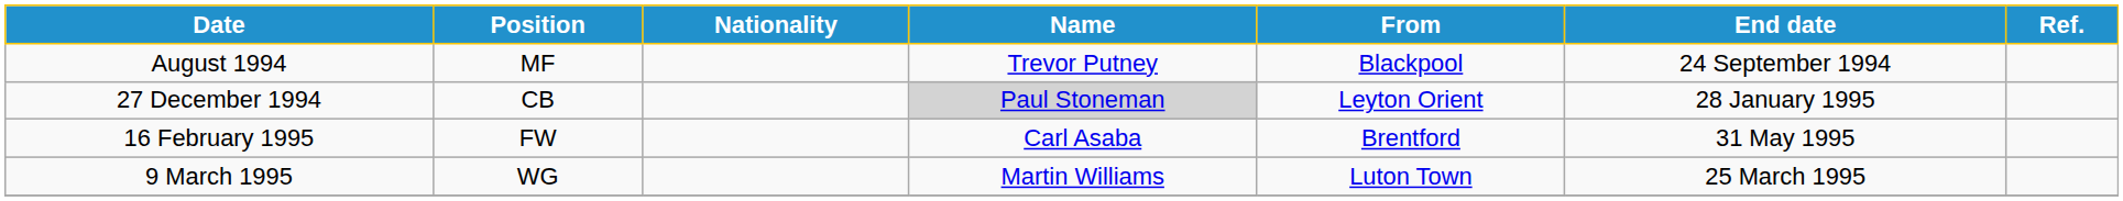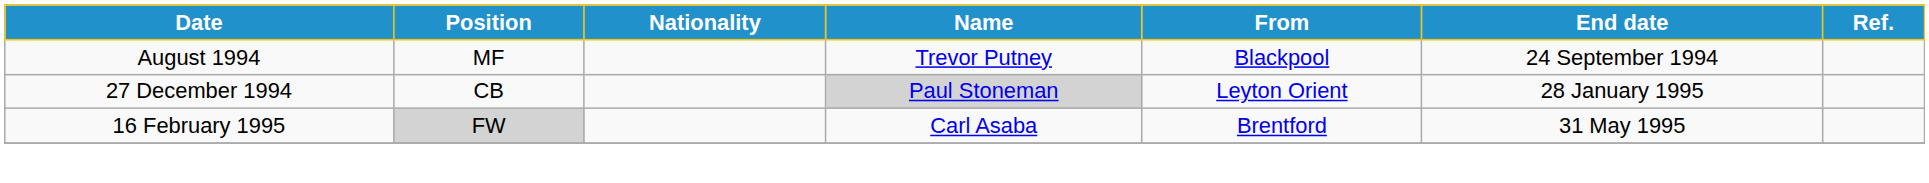16 February 1995 | Position: no background -> lightgrey background
- row: 9 March 1995 | WG | Martin Williams | Luton Town | 25 March 1995
